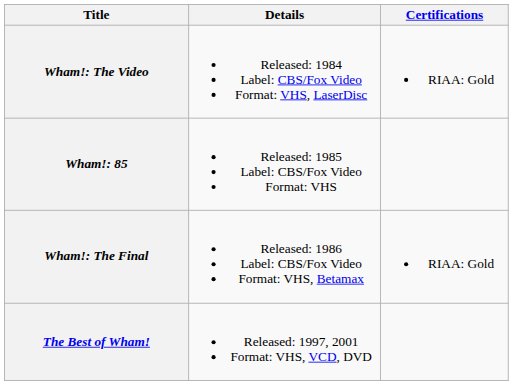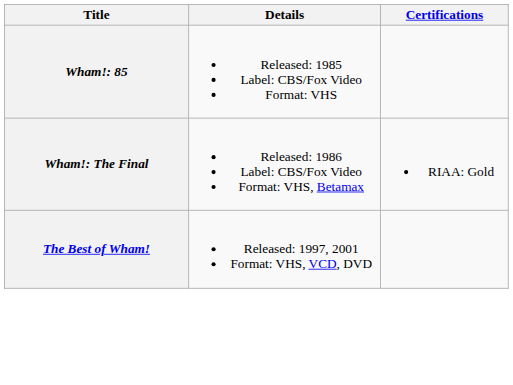- row: Wham!: The Video | Released: 1984 Label: CBS/Fox Video Format: VHS, LaserDisc | RIAA: Gold
